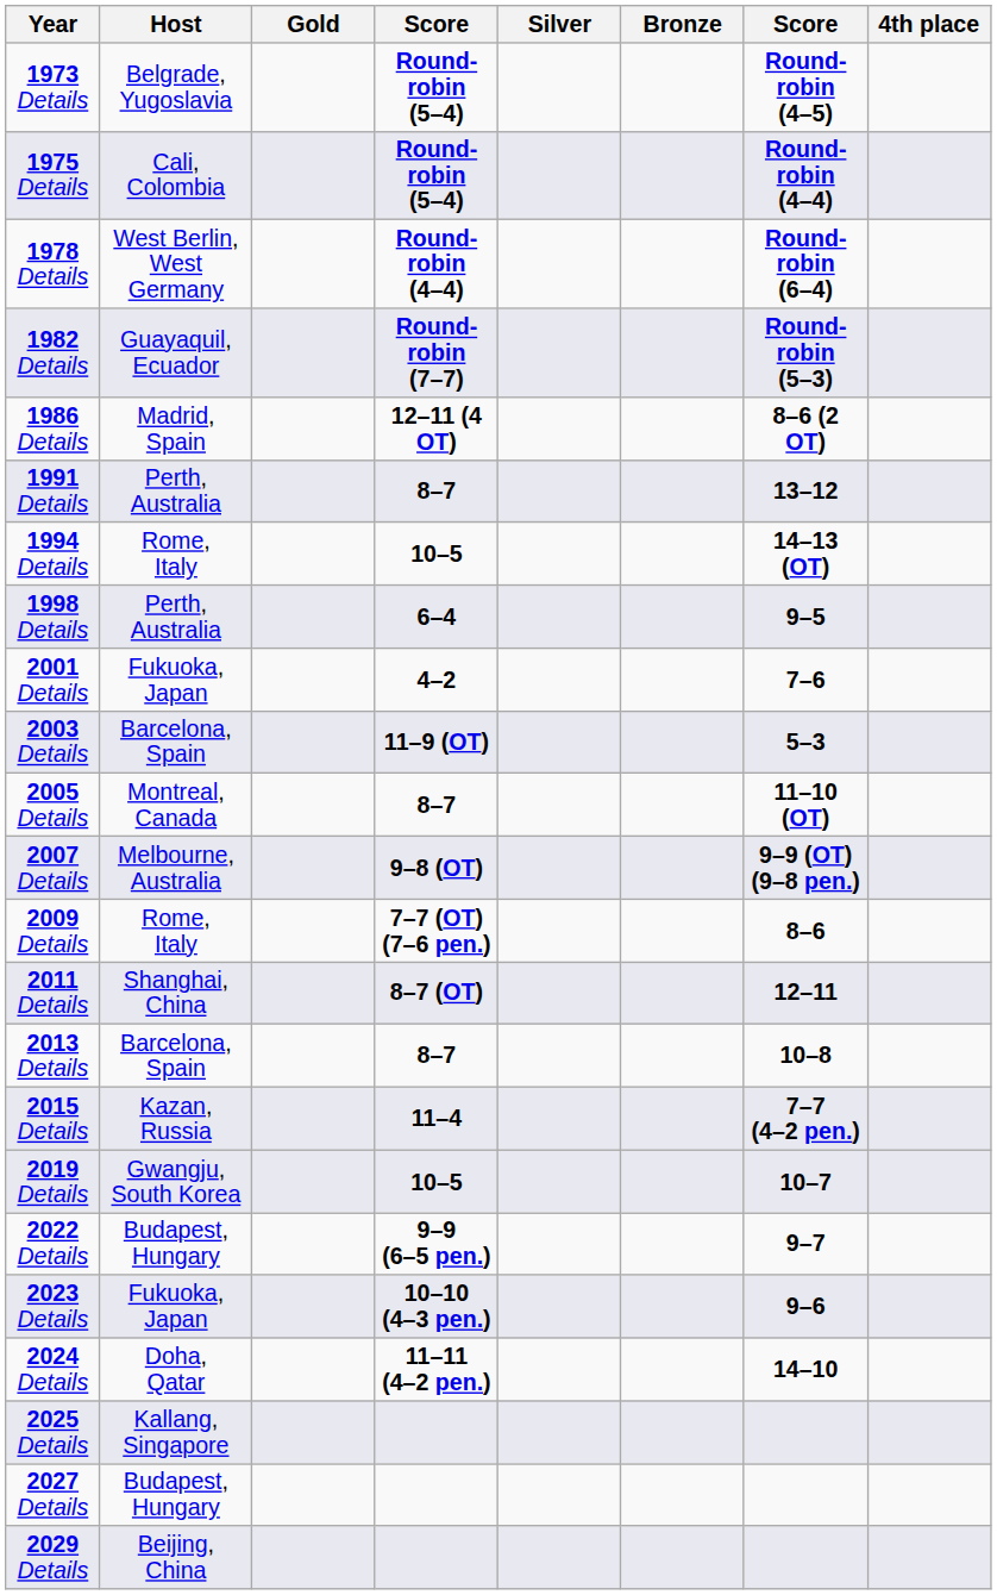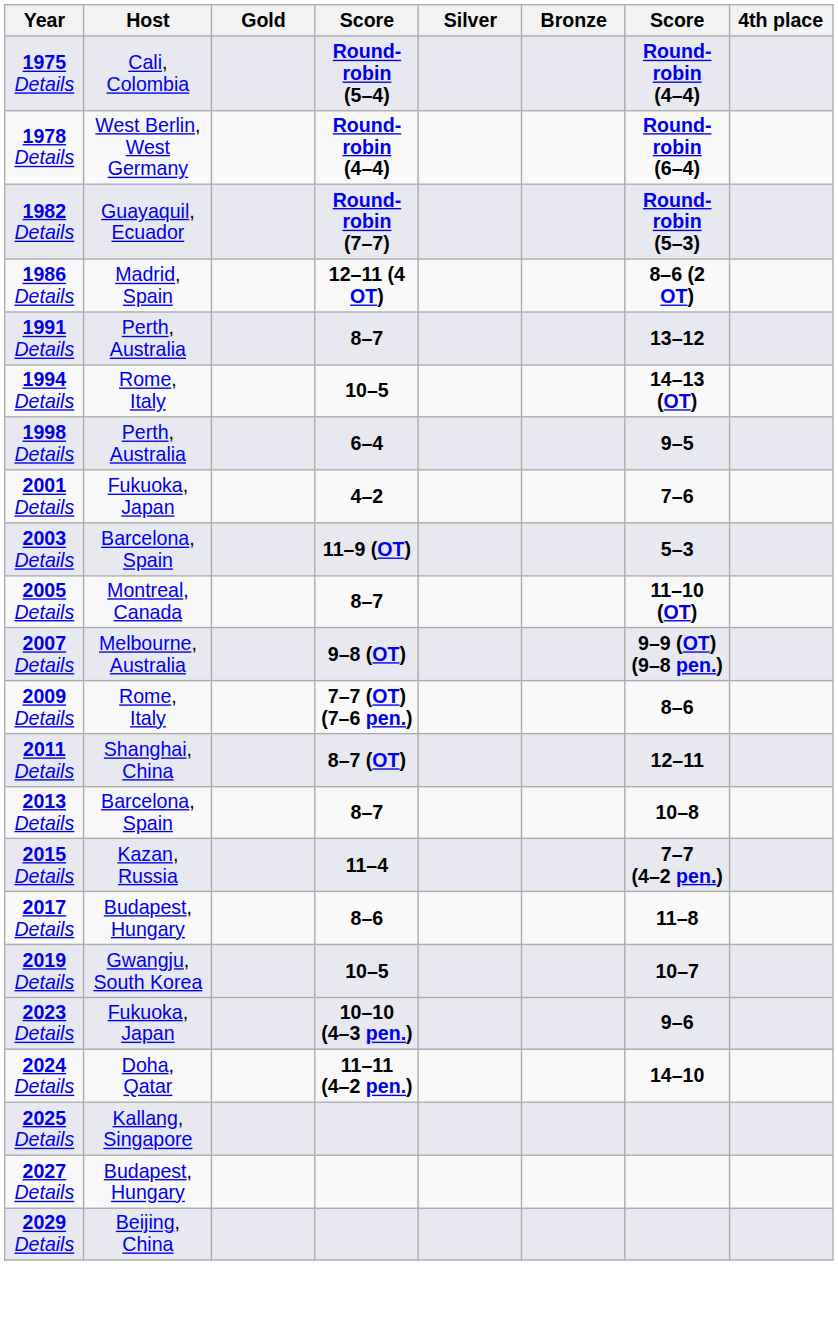- row: 1973 Details | Belgrade, Yugoslavia | Round-robin (5–4) | Round-robin (4–5)
+ row: 2017 Details | Budapest, Hungary | 8–6 | 11–8
- row: 2022 Details | Budapest, Hungary | 9–9 (6–5 pen.) | 9–7
